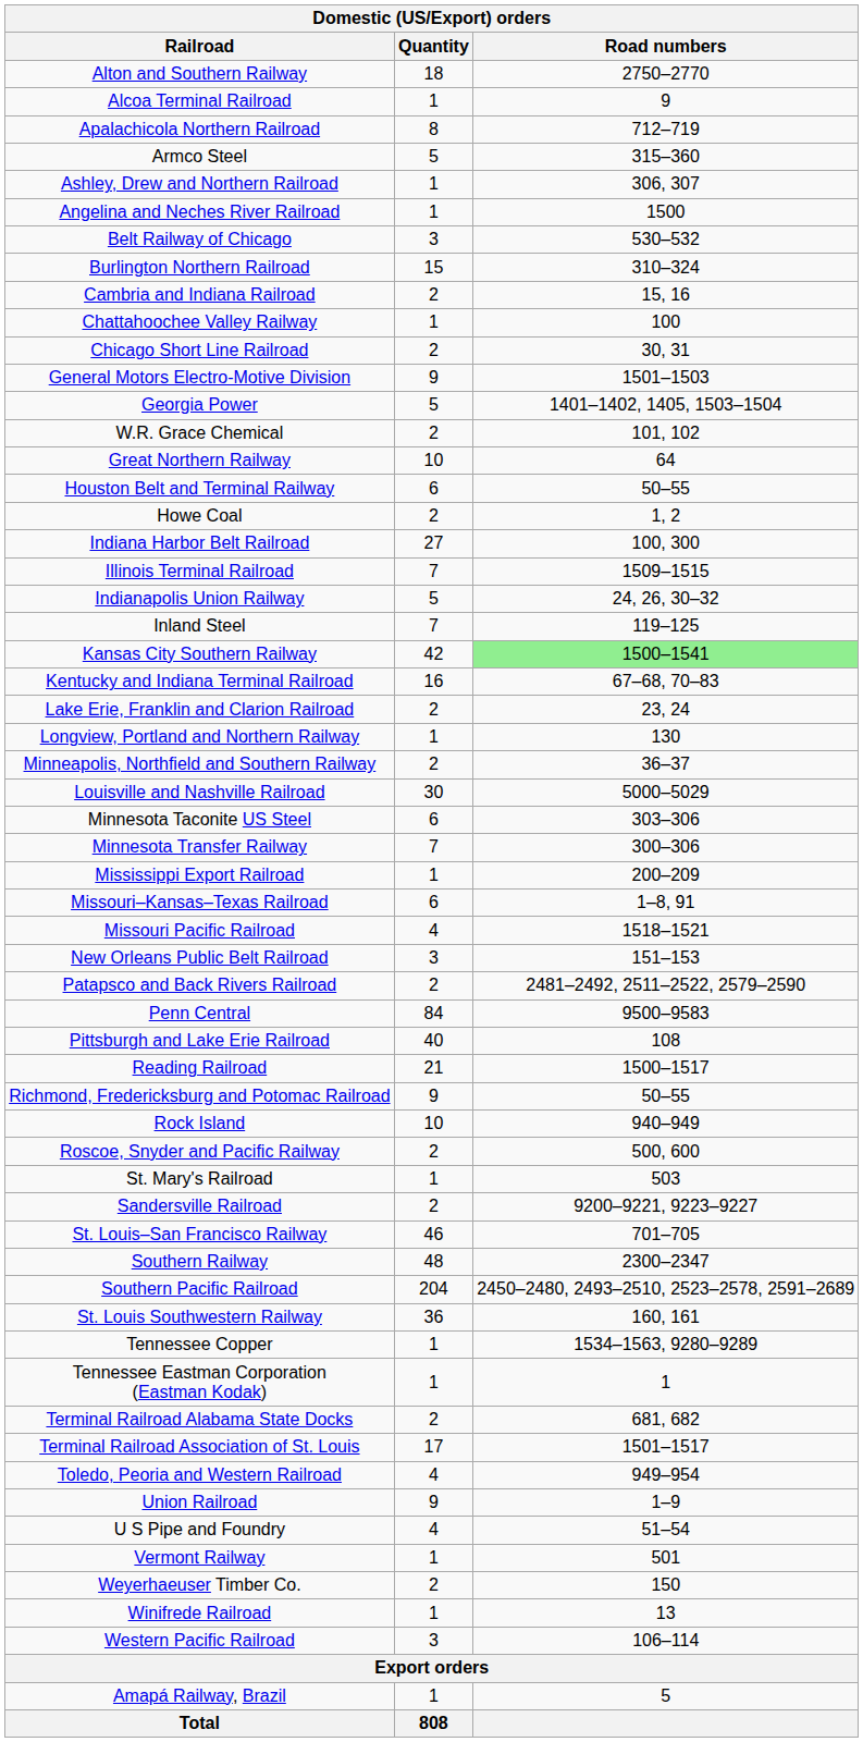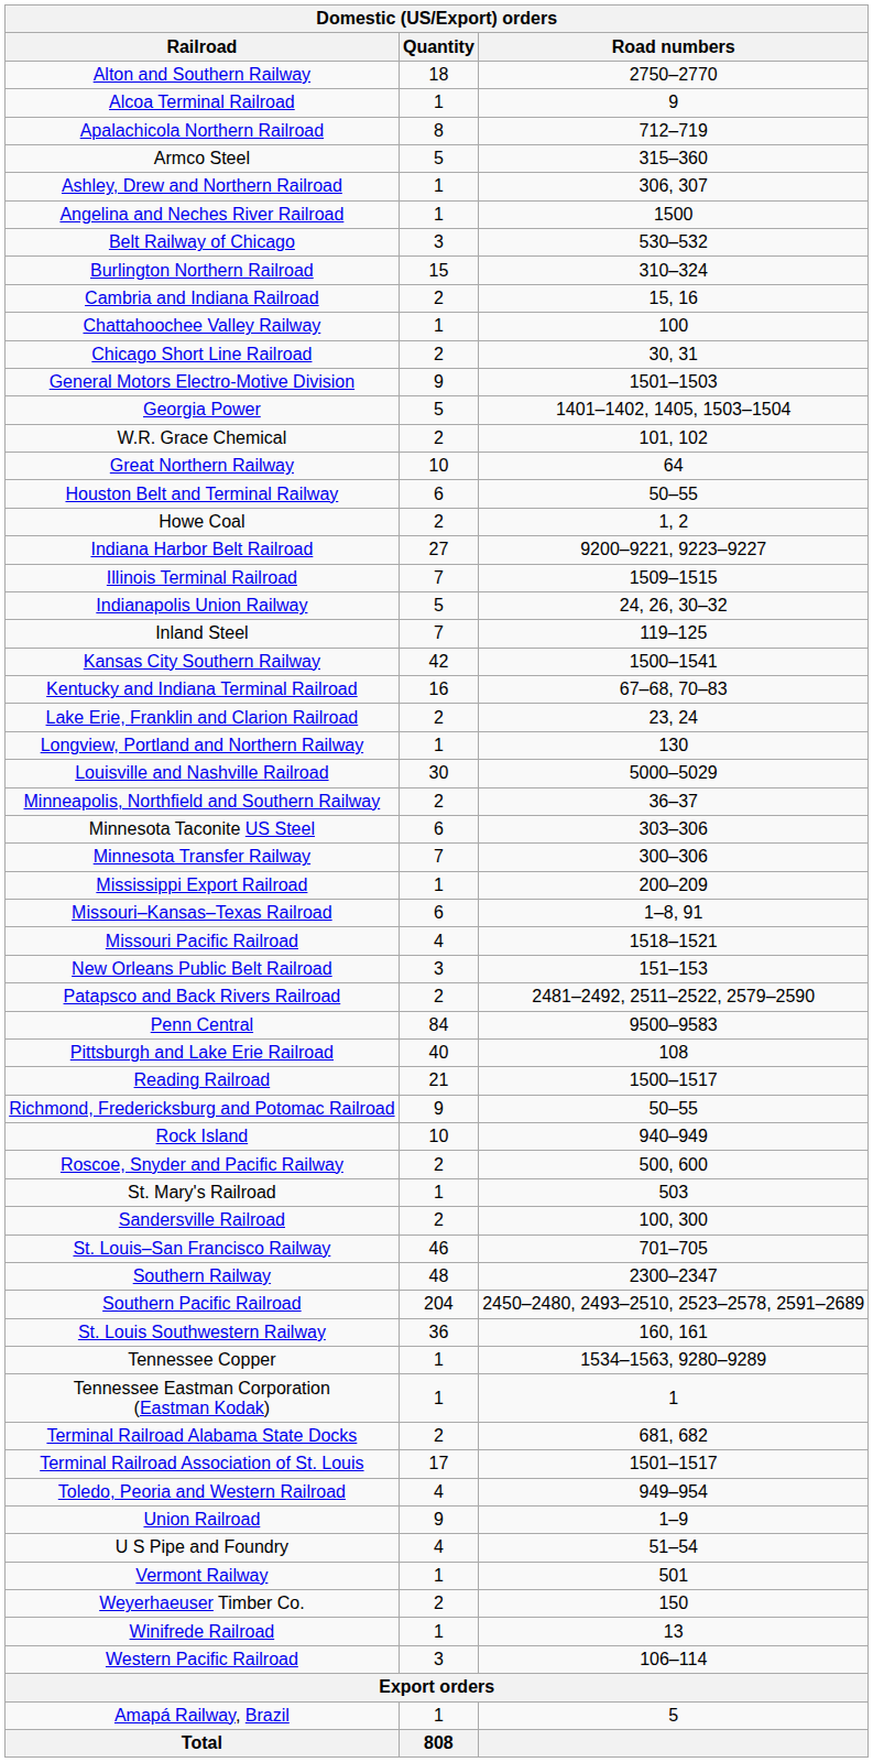Indiana Harbor Belt Railroad | Road numbers: 100, 300 -> 9200–9221, 9223–9227
Kansas City Southern Railway | Road numbers: lightgreen background -> no background
rows swapped: Louisville and Nashville Railroad <-> Minneapolis, Northfield and Southern Railway
Sandersville Railroad | Road numbers: 9200–9221, 9223–9227 -> 100, 300
